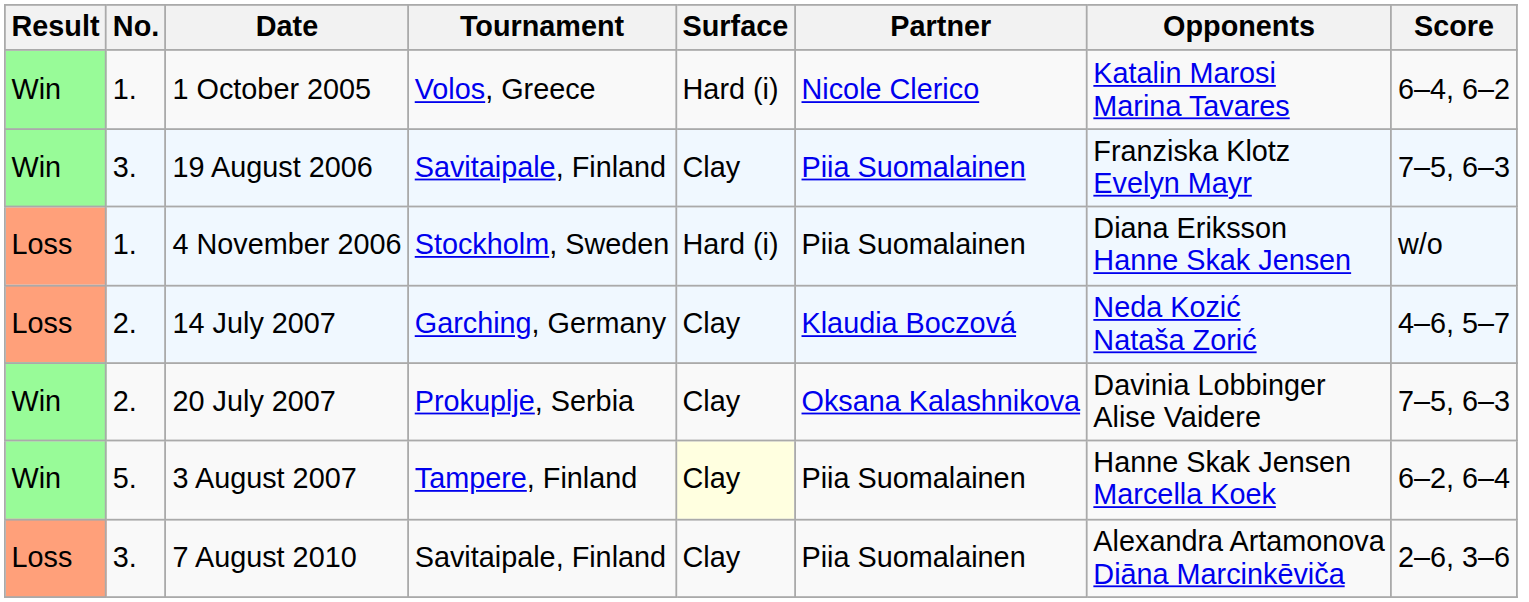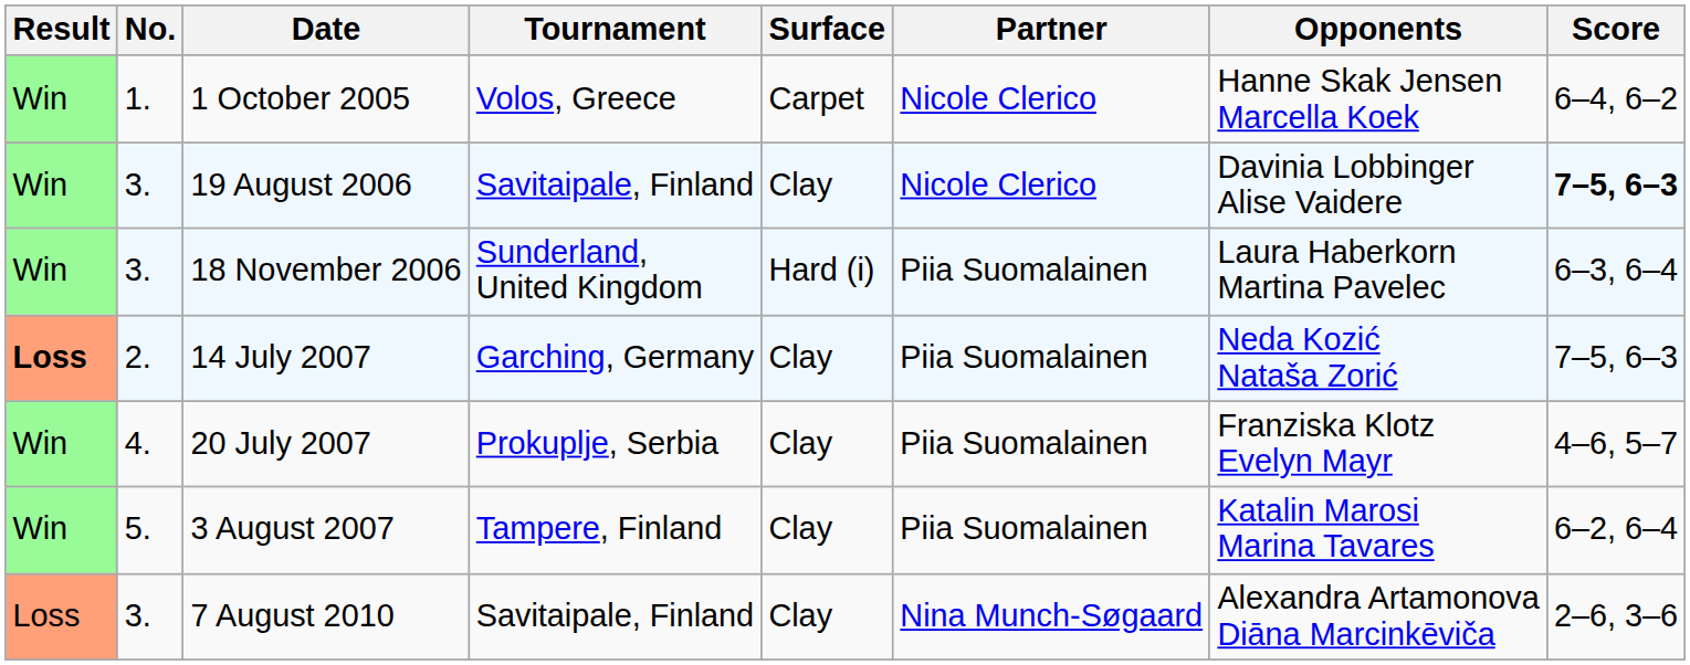1 October 2005 | Surface: Hard (i) -> Carpet
1 October 2005 | Opponents: Katalin Marosi Marina Tavares -> Hanne Skak Jensen Marcella Koek
19 August 2006 | Partner: Piia Suomalainen -> Nicole Clerico
19 August 2006 | Opponents: Franziska Klotz Evelyn Mayr -> Davinia Lobbinger Alise Vaidere
19 August 2006 | Score: normal -> bold
- row: Loss | 1. | 4 November 2006 | Stockholm, Sweden | Hard (i) | Piia Suomalainen | Diana Eriksson Hanne Skak Jensen | w/o
+ row: Win | 3. | 18 November 2006 | Sunderland, United Kingdom | Hard (i) | Piia Suomalainen | Laura Haberkorn Martina Pavelec | 6–3, 6–4
14 July 2007 | Result: normal -> bold
14 July 2007 | Partner: Klaudia Boczová -> Piia Suomalainen
14 July 2007 | Score: 4–6, 5–7 -> 7–5, 6–3
20 July 2007 | No.: 2. -> 4.
20 July 2007 | Partner: Oksana Kalashnikova -> Piia Suomalainen
20 July 2007 | Opponents: Davinia Lobbinger Alise Vaidere -> Franziska Klotz Evelyn Mayr
20 July 2007 | Score: 7–5, 6–3 -> 4–6, 5–7
3 August 2007 | Surface: lightyellow background -> no background
3 August 2007 | Opponents: Hanne Skak Jensen Marcella Koek -> Katalin Marosi Marina Tavares
7 August 2010 | Partner: Piia Suomalainen -> Nina Munch-Søgaard
